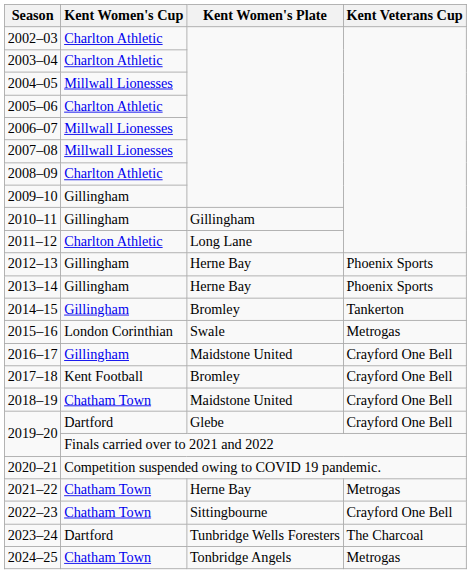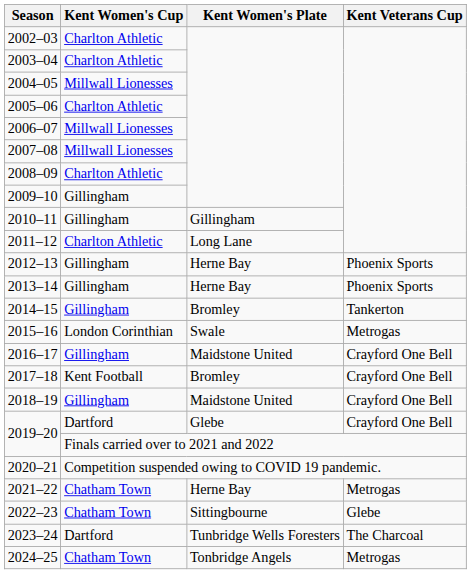2018–19 | Kent Women's Cup: Chatham Town -> Gillingham
2022–23 | Kent Veterans Cup: Crayford One Bell -> Glebe
